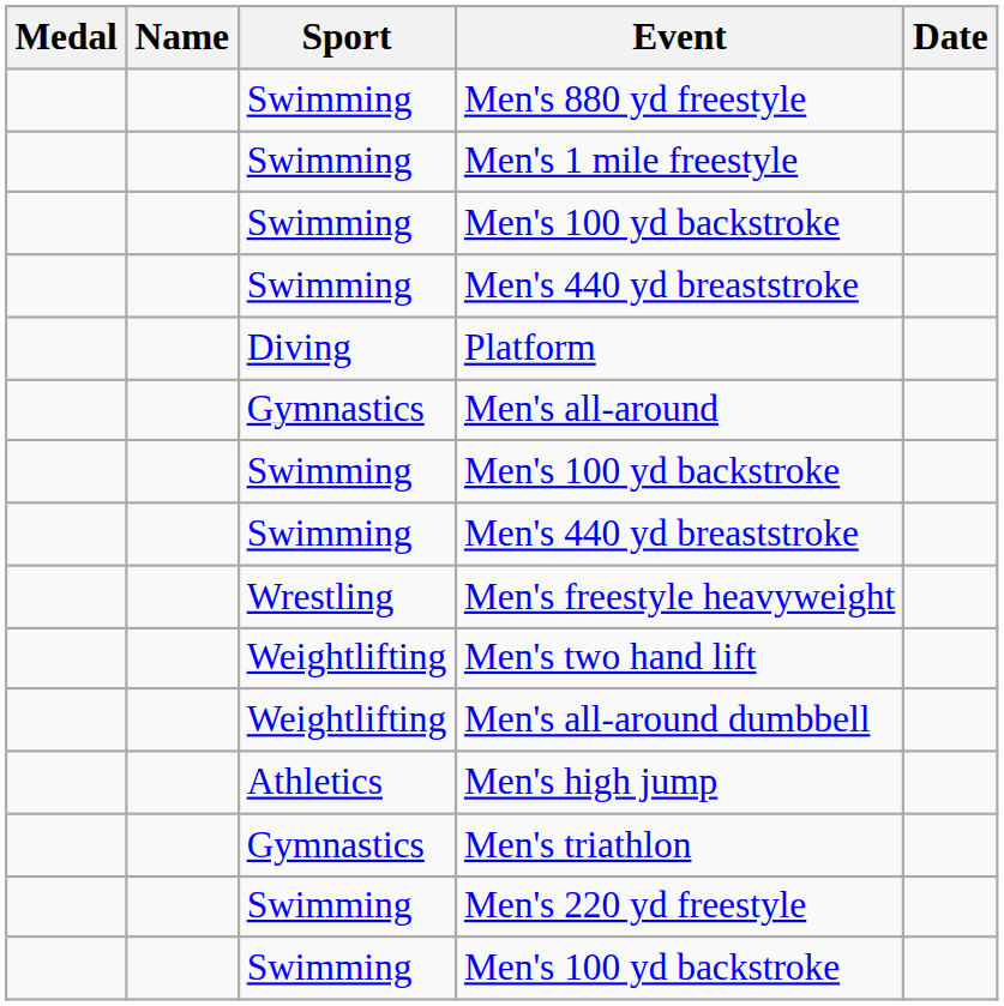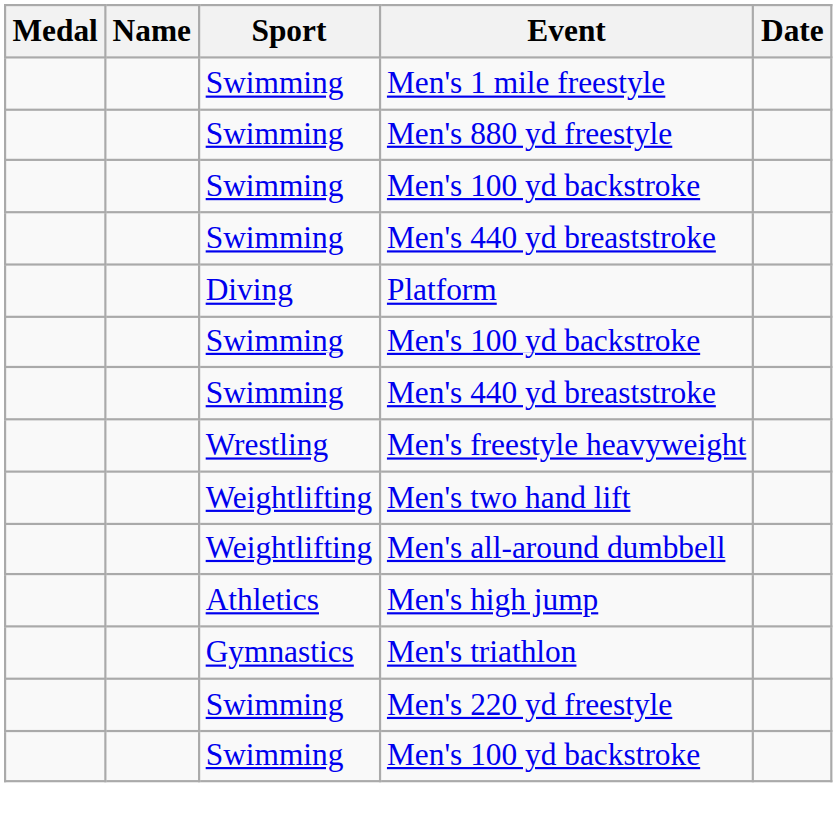rows swapped: Men's 880 yd freestyle <-> Men's 1 mile freestyle
- row: Gymnastics | Men's all-around
